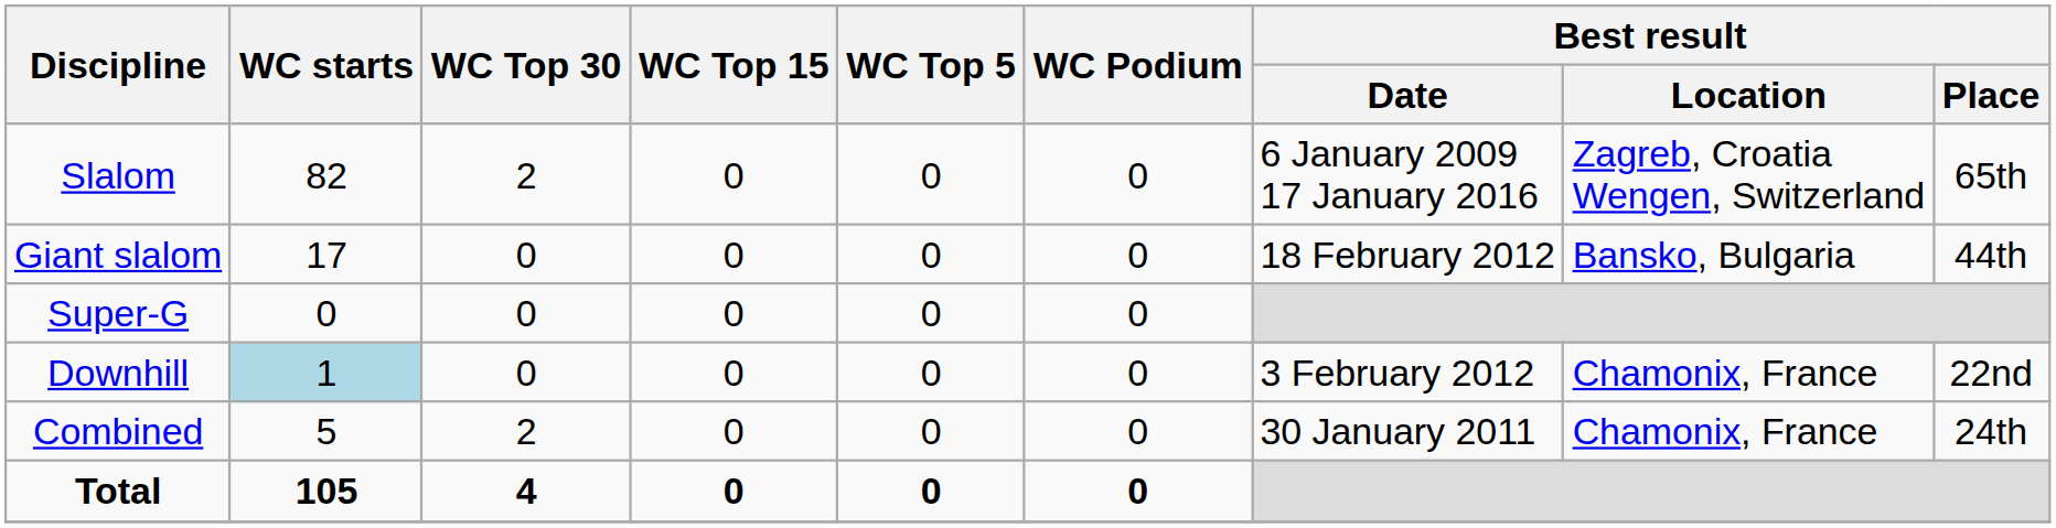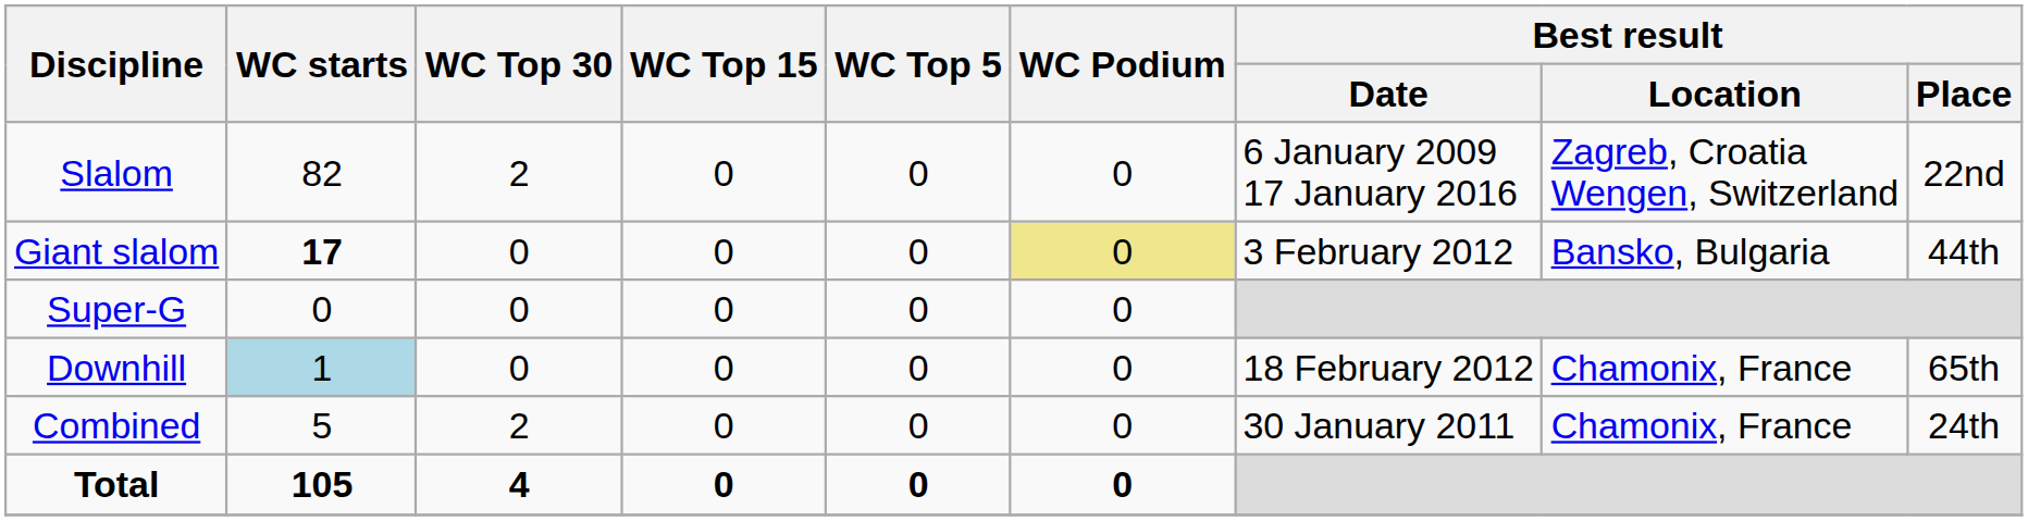Slalom | Best result / Place: 65th -> 22nd
Giant slalom | WC starts: normal -> bold
Giant slalom | WC Podium: no background -> khaki background
Giant slalom | Best result / Date: 18 February 2012 -> 3 February 2012
Downhill | Best result / Date: 3 February 2012 -> 18 February 2012
Downhill | Best result / Place: 22nd -> 65th
